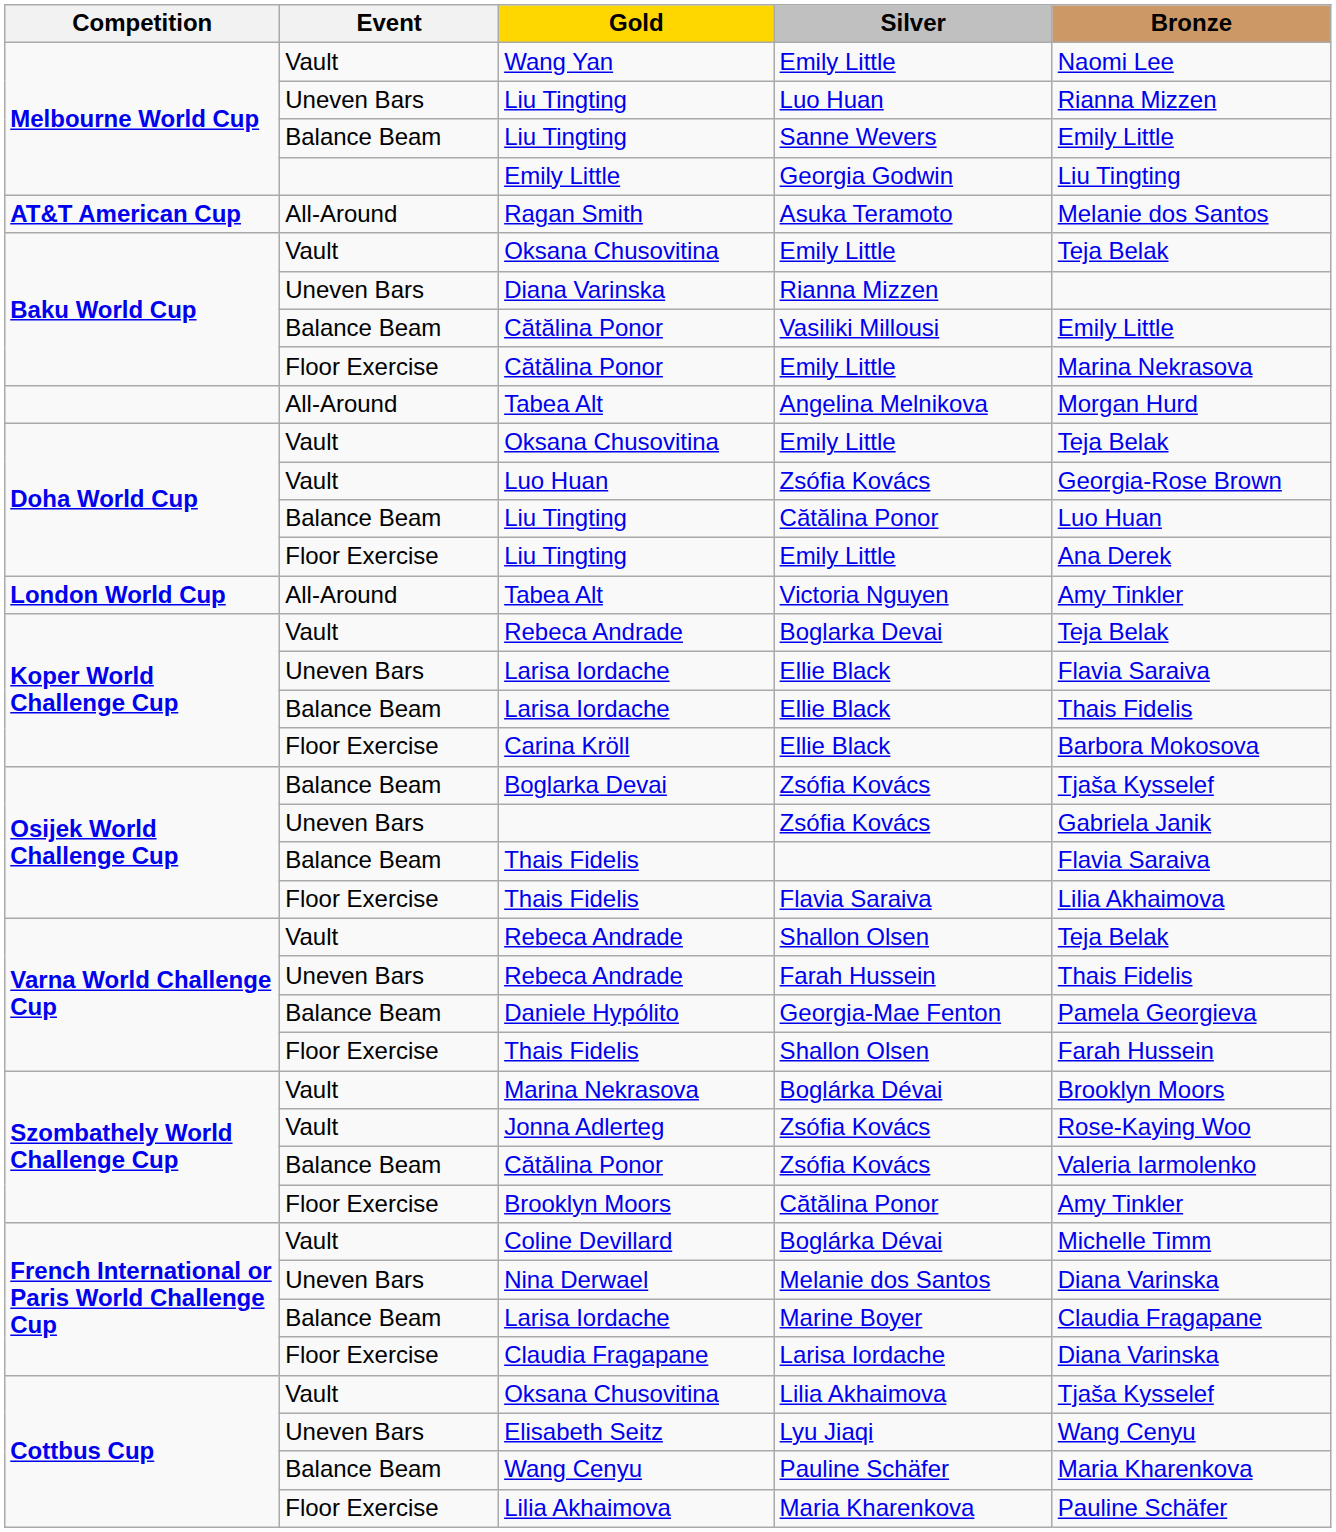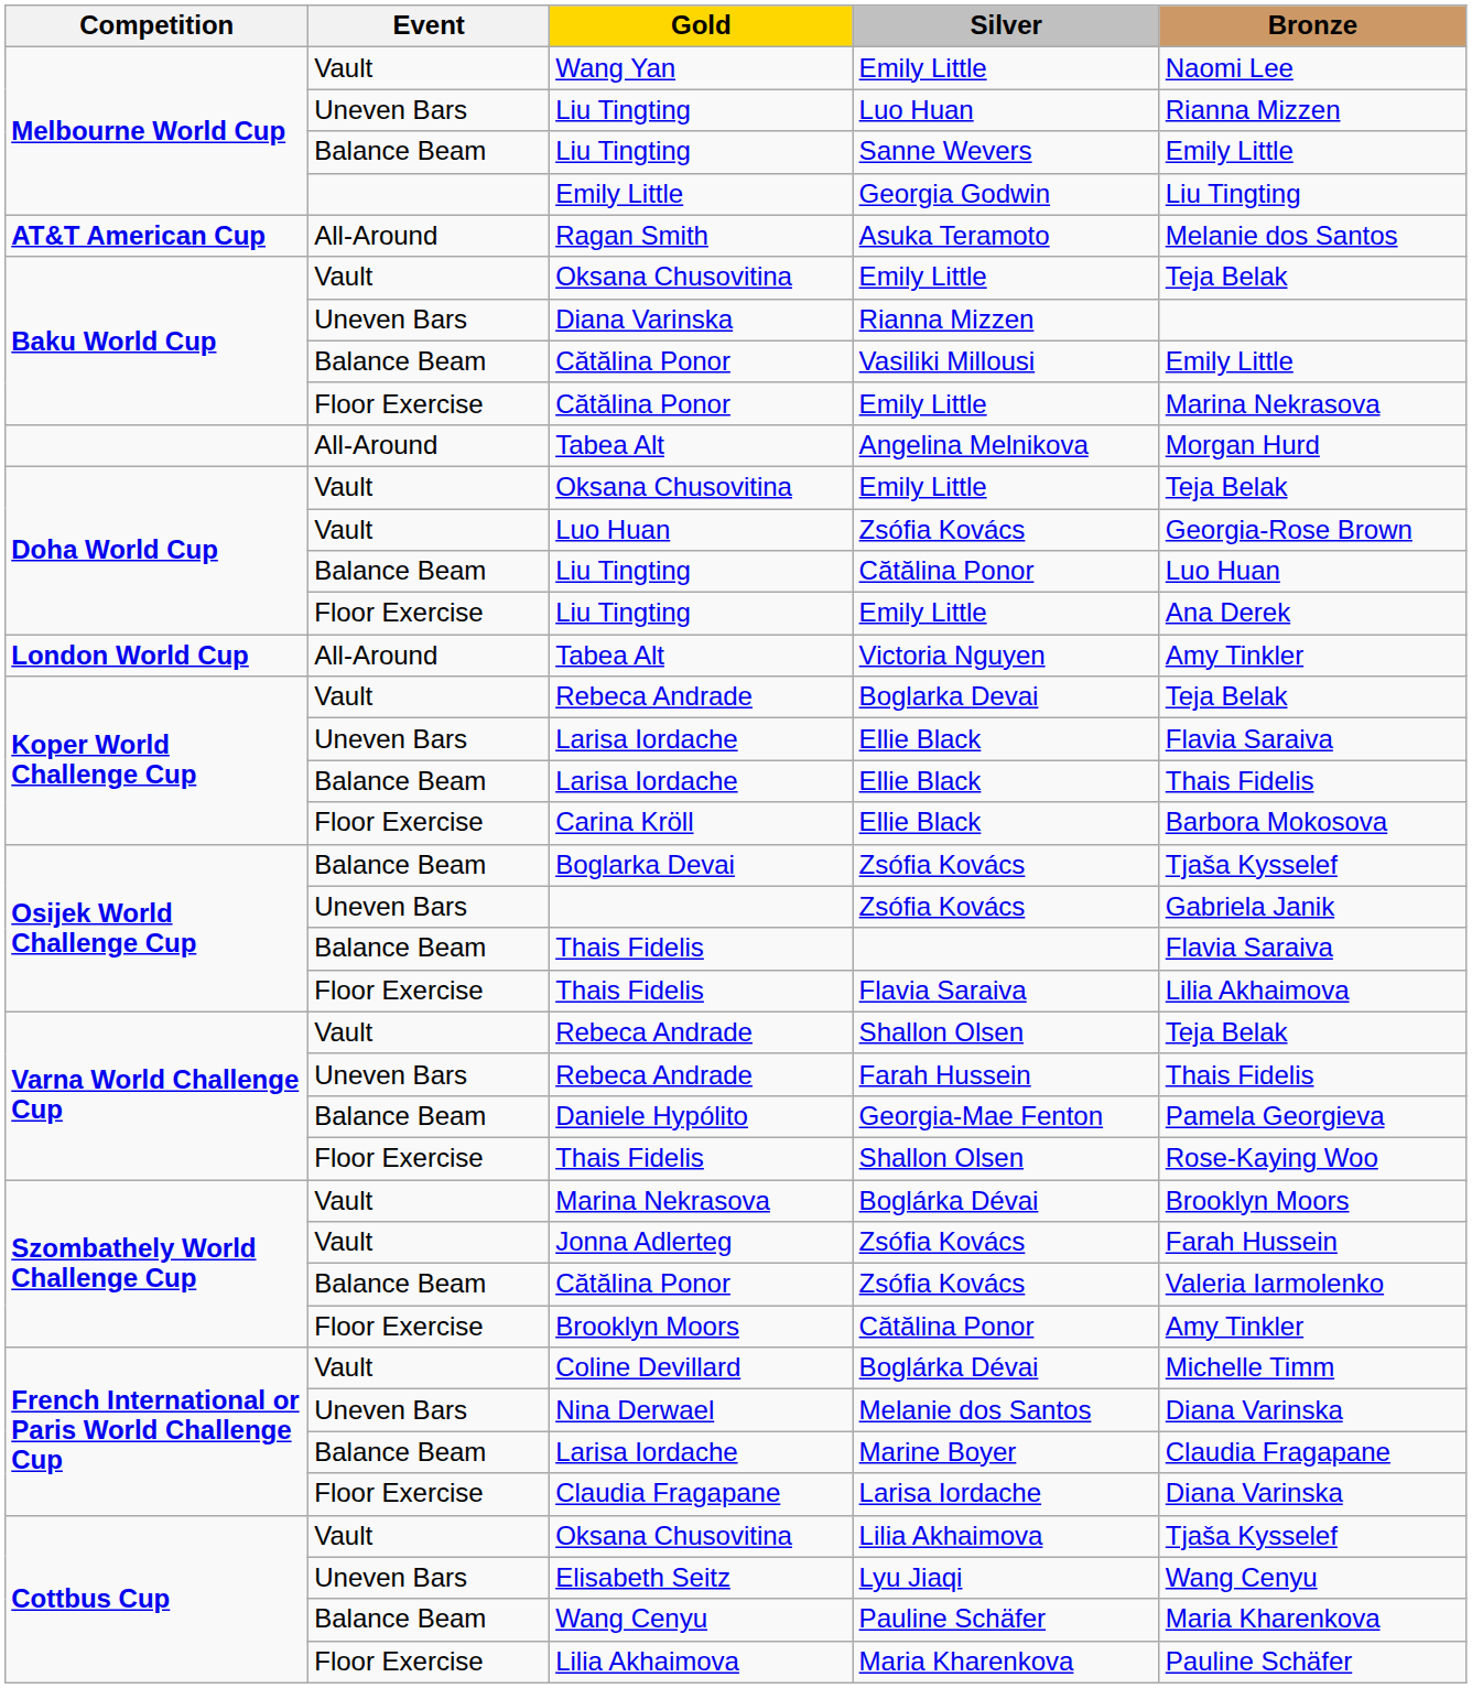Thais Fidelis / Shallon Olsen | Bronze: Farah Hussein -> Rose-Kaying Woo
Jonna Adlerteg / Zsófia Kovács | Bronze: Rose-Kaying Woo -> Farah Hussein
